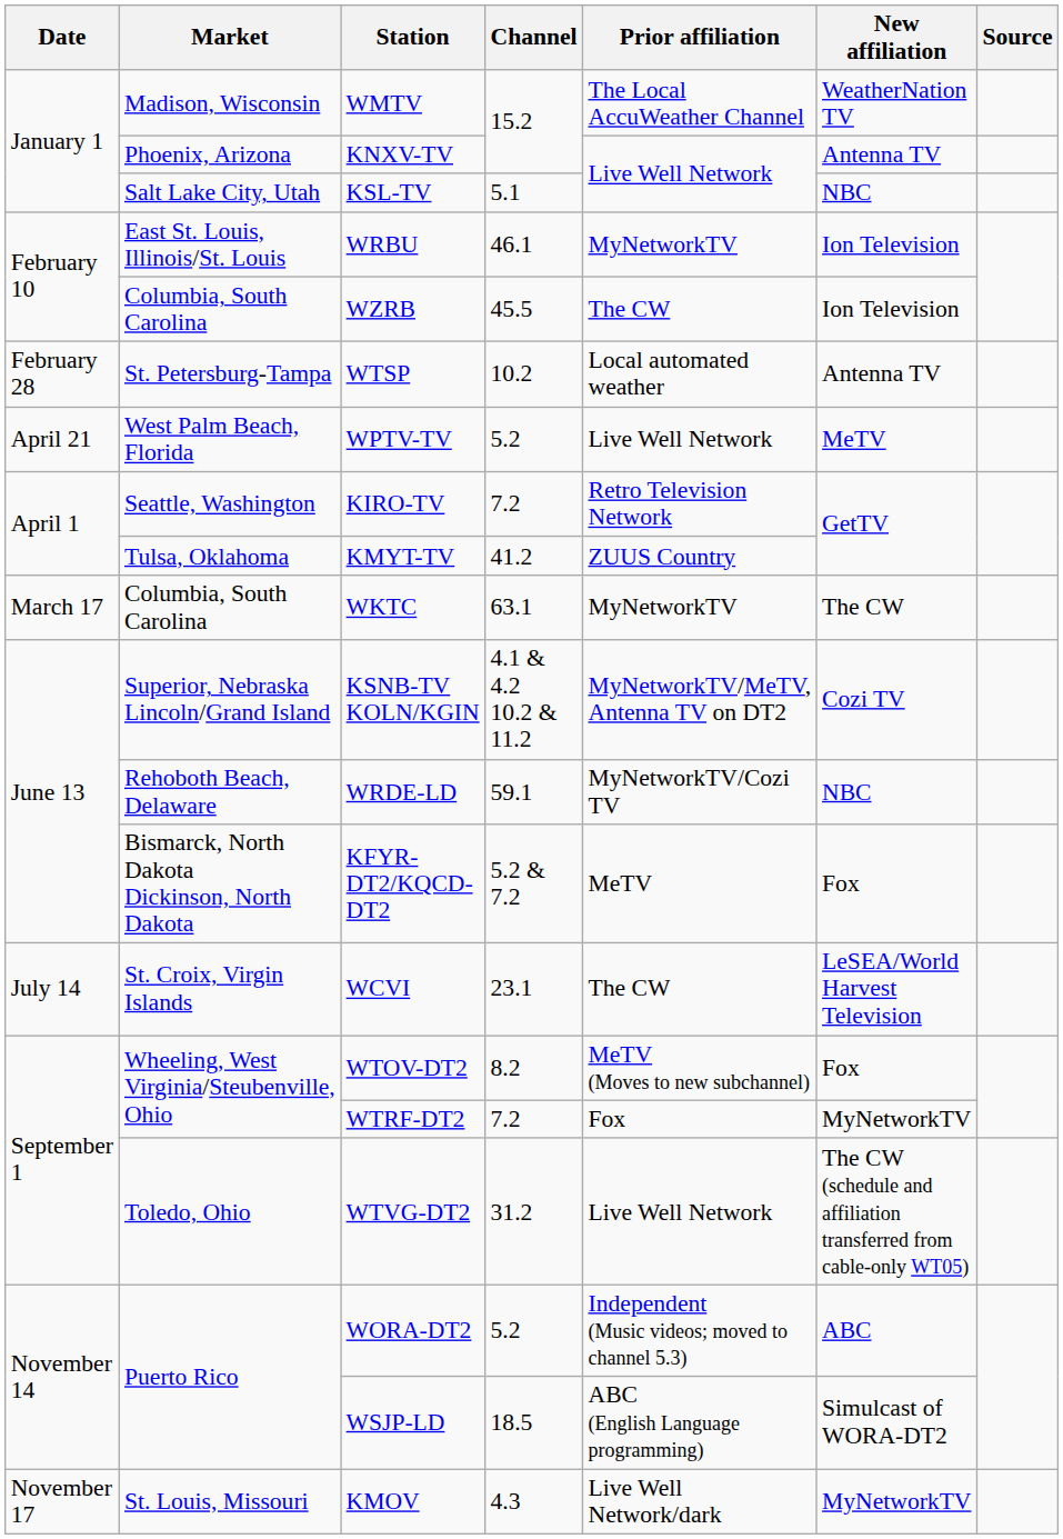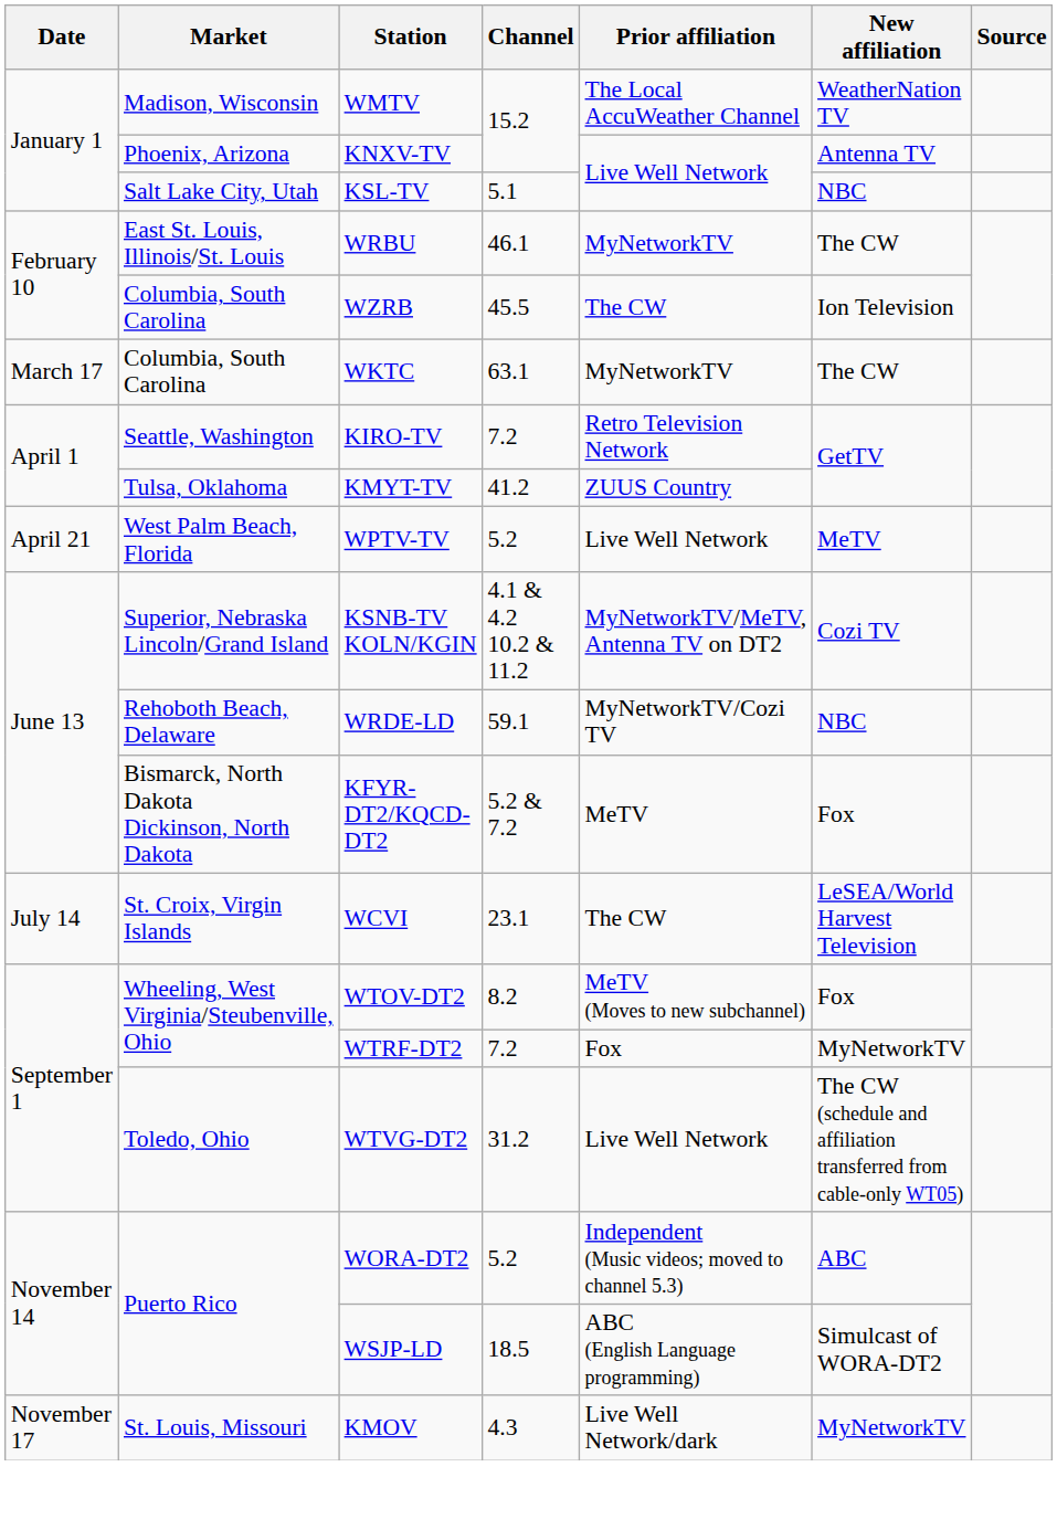WRBU | New affiliation: Ion Television -> The CW
- row: February 28 | St. Petersburg-Tampa | WTSP | 10.2 | Local automated weather | Antenna TV
rows swapped: WKTC <-> WPTV-TV
